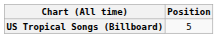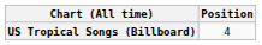US Tropical Songs (Billboard) | Position: 5 -> 4
